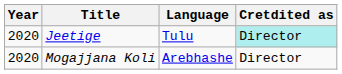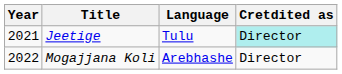Jeetige | Year: 2020 -> 2021
Mogajjana Koli | Year: 2020 -> 2022
